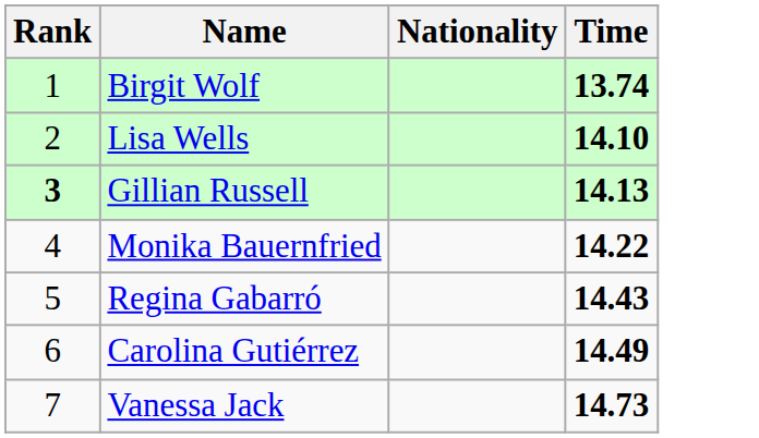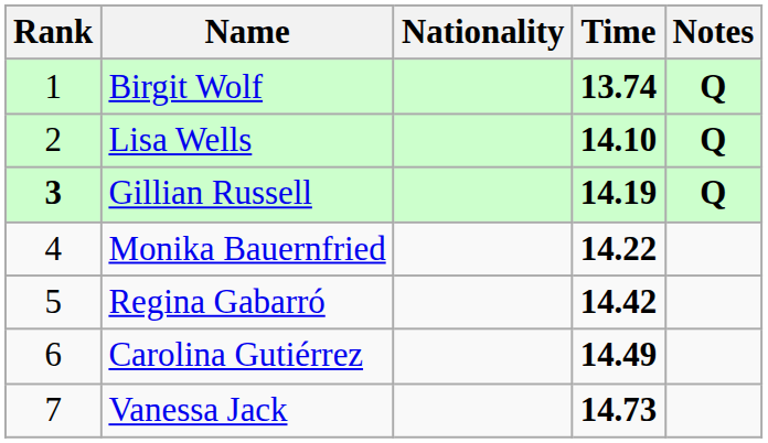+ column: Notes | Q | Q | Q
Gillian Russell | Time: 14.13 -> 14.19
Regina Gabarró | Time: 14.43 -> 14.42
